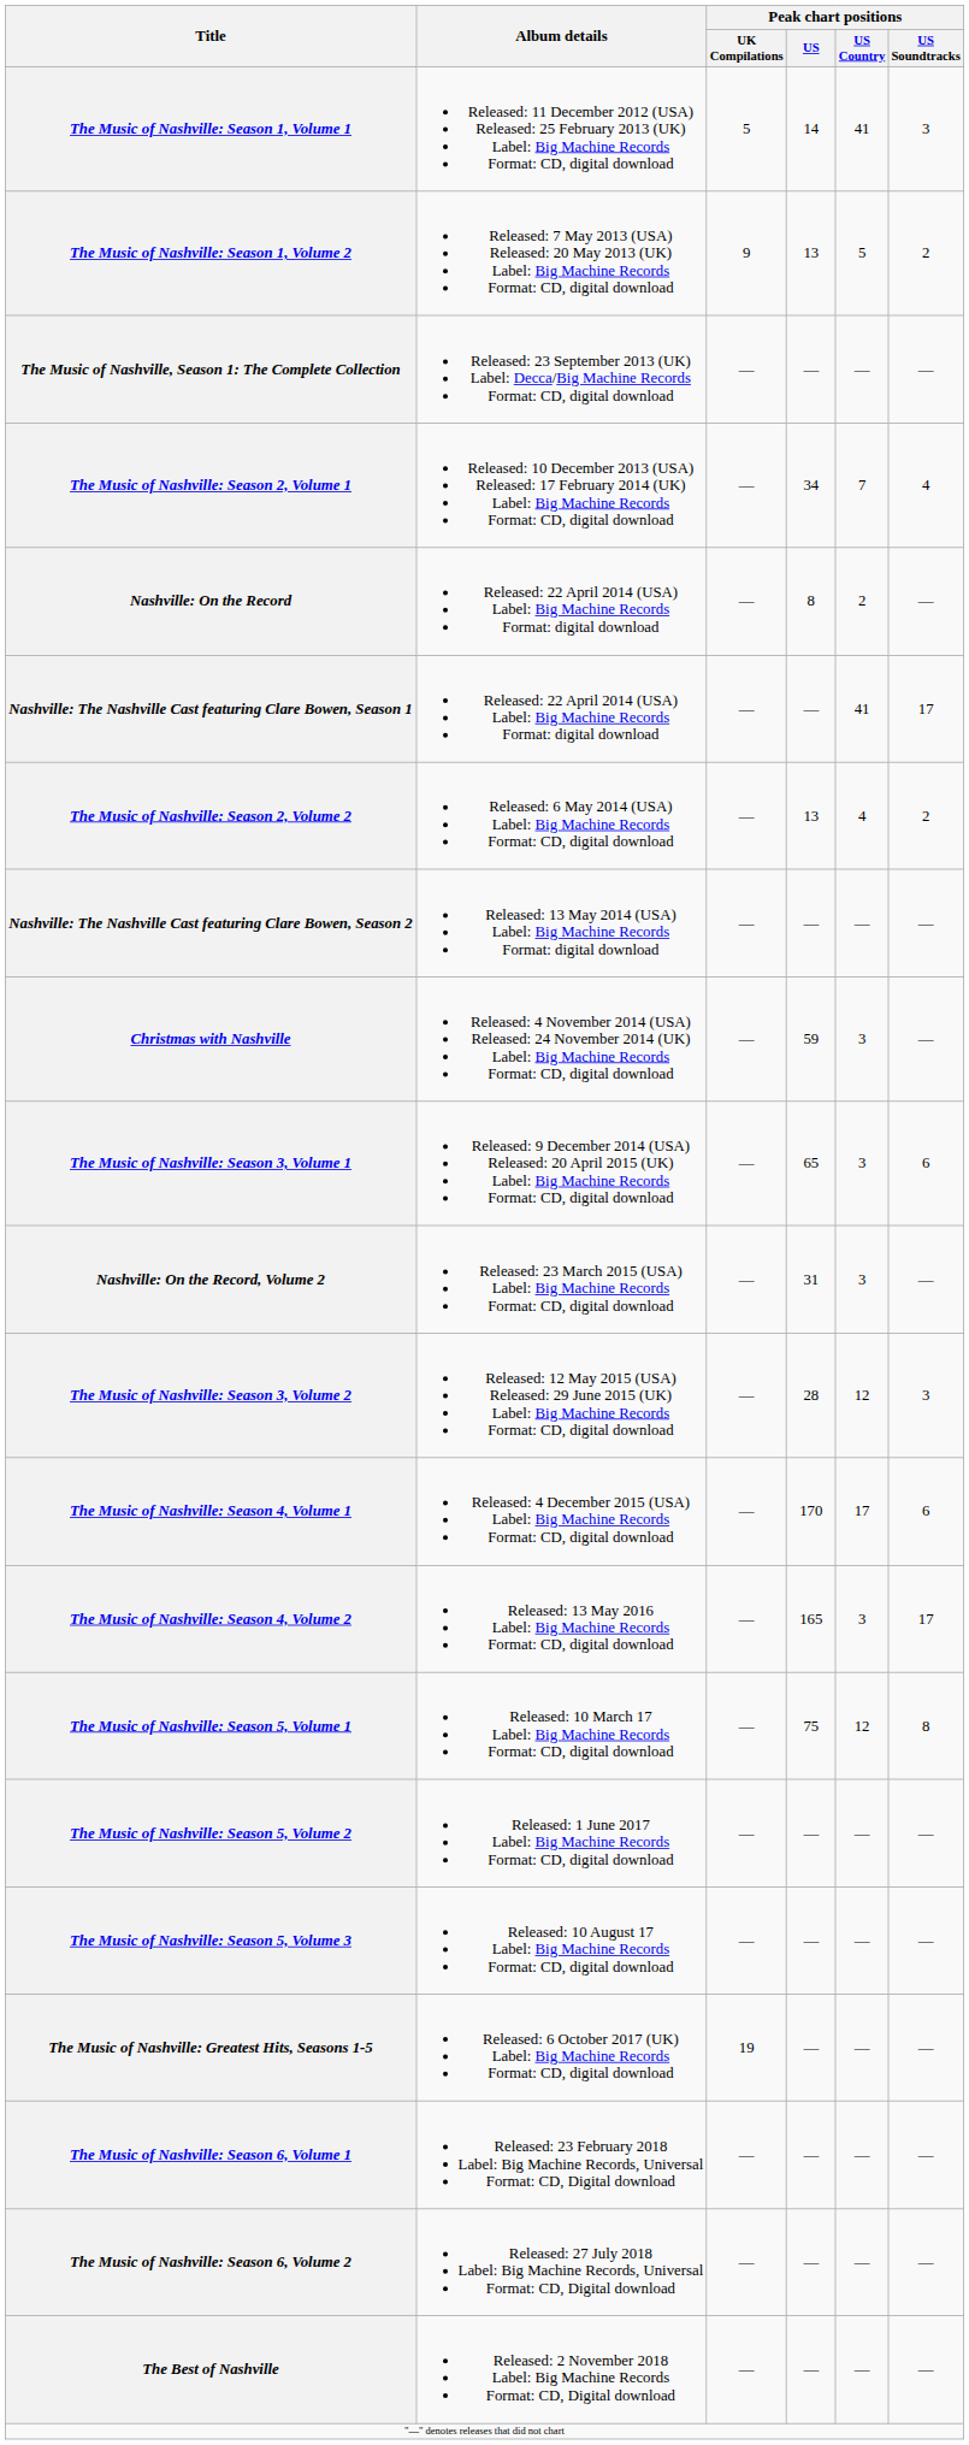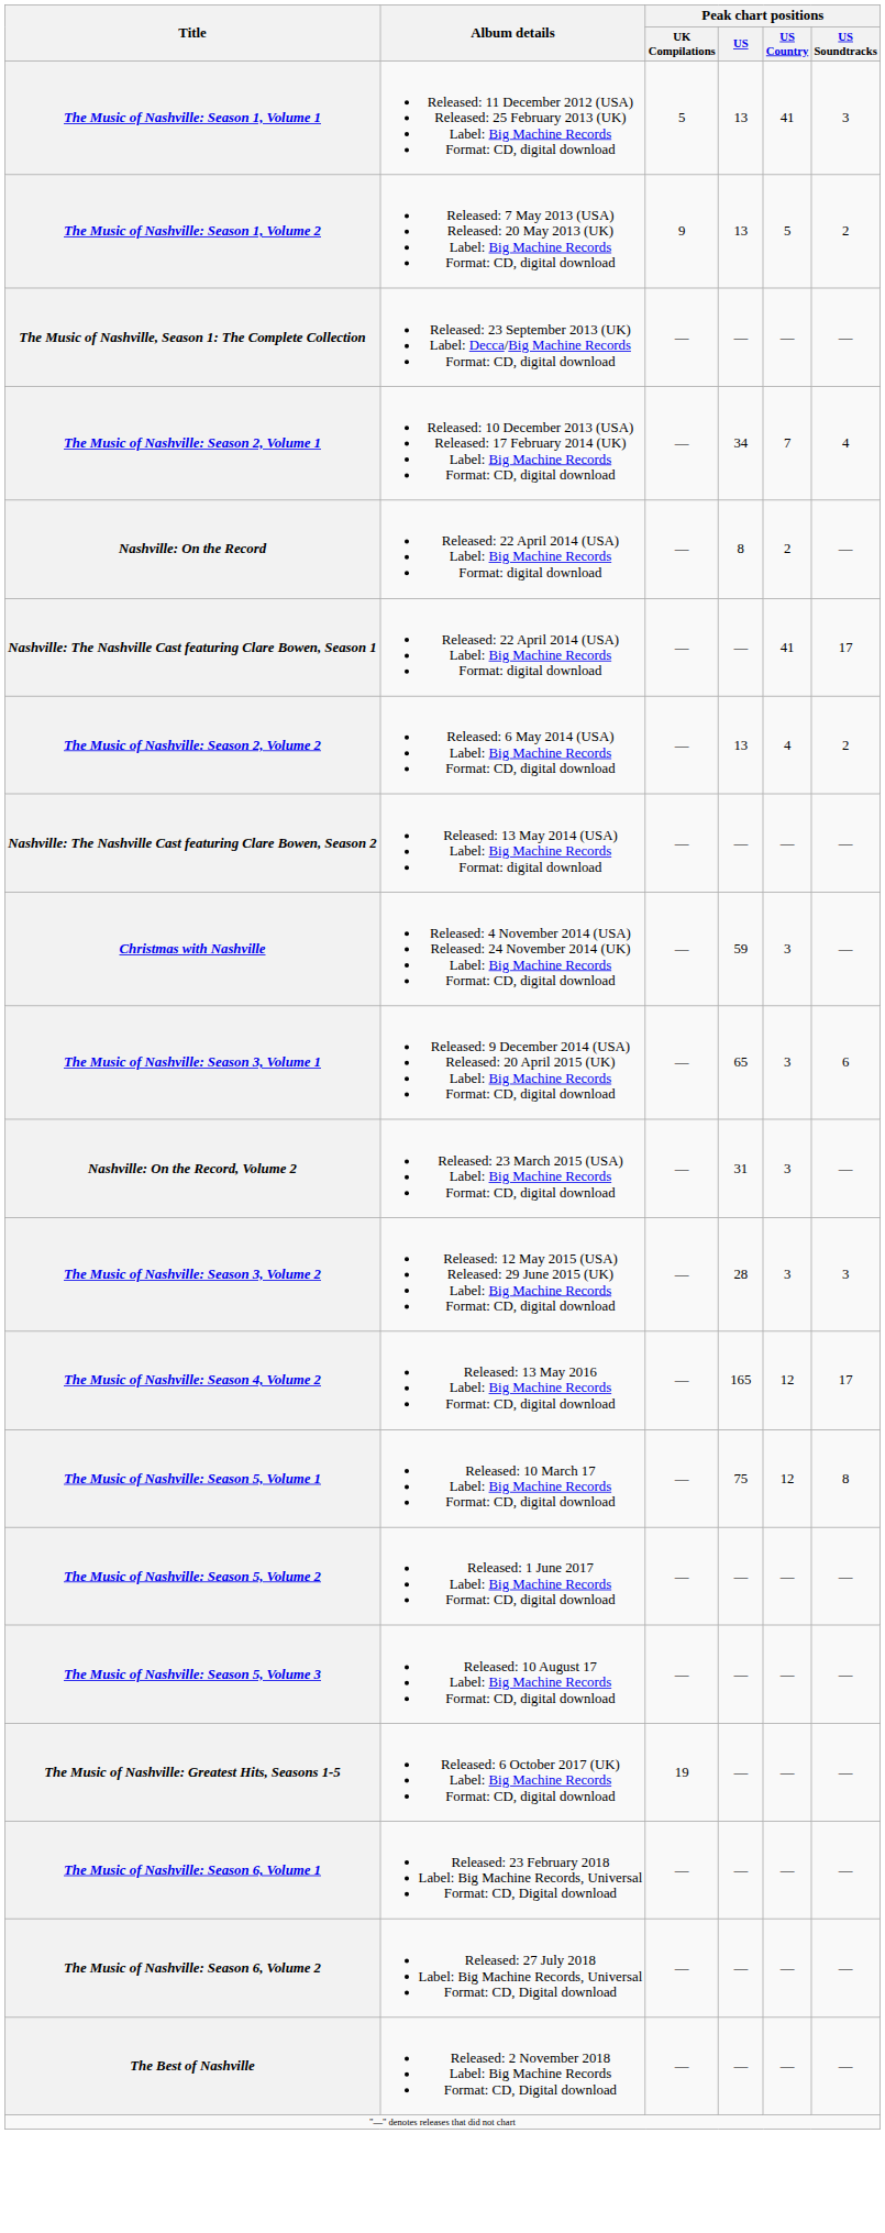The Music of Nashville: Season 1, Volume 1 | Peak chart positions / US: 14 -> 13
The Music of Nashville: Season 3, Volume 2 | Peak chart positions / US Country: 12 -> 3
- row: The Music of Nashville: Season 4, Volume 1 | Released: 4 December 2015 (USA) Label: Big Machine Records Format: CD, digital download | — | 170 | 17 | 6
The Music of Nashville: Season 4, Volume 2 | Peak chart positions / US Country: 3 -> 12
